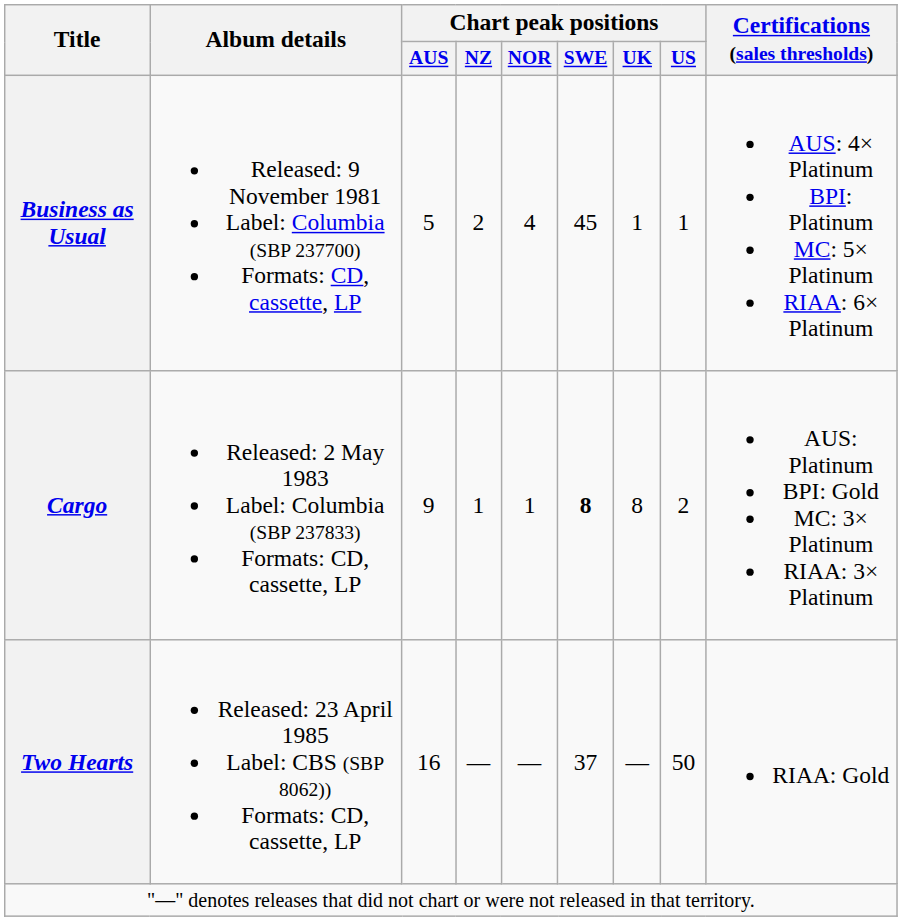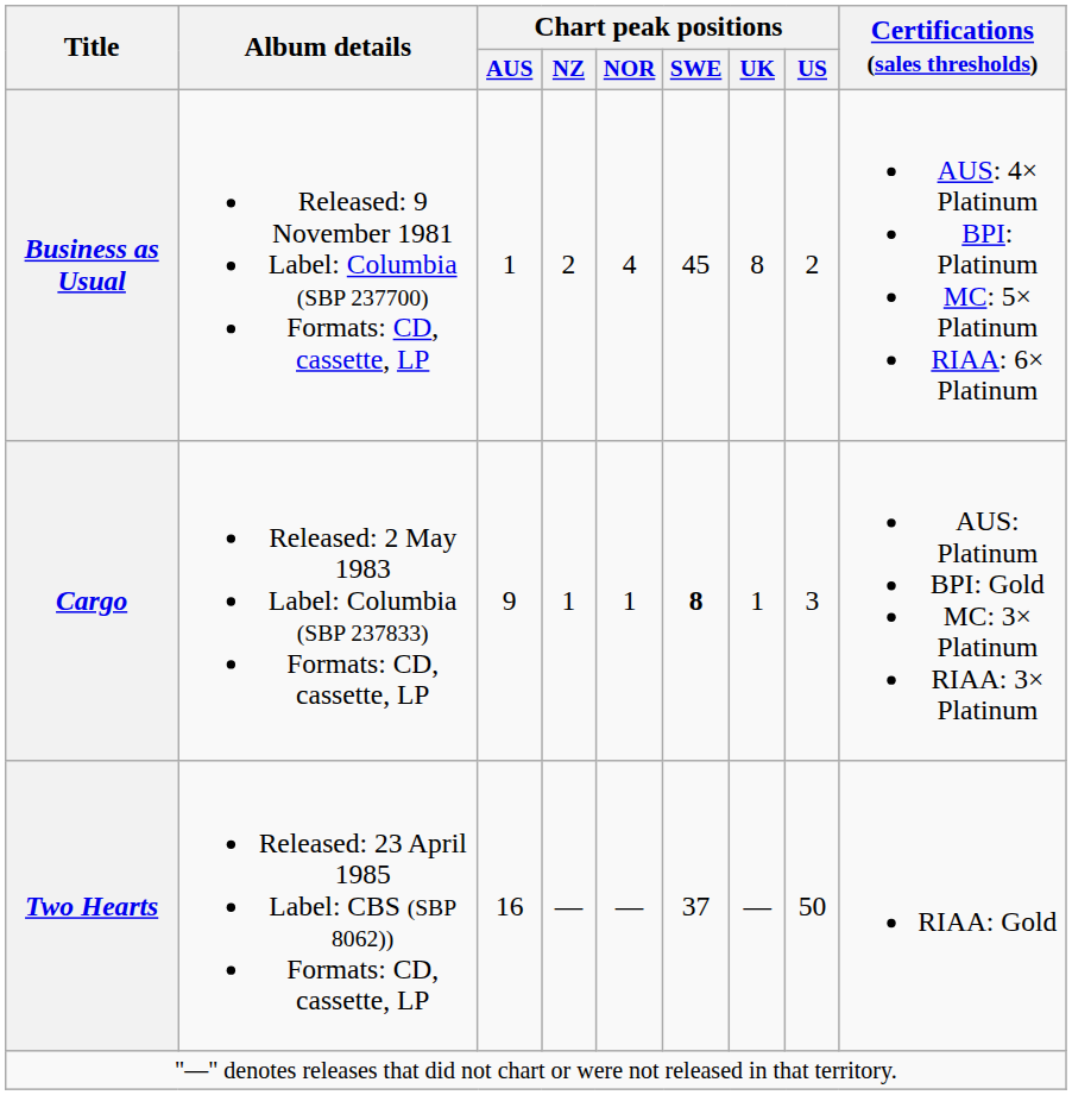Business as Usual | Chart peak positions / AUS: 5 -> 1
Business as Usual | Chart peak positions / UK: 1 -> 8
Business as Usual | Chart peak positions / US: 1 -> 2
Cargo | Chart peak positions / UK: 8 -> 1
Cargo | Chart peak positions / US: 2 -> 3
